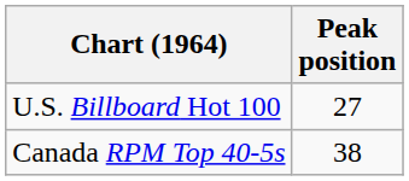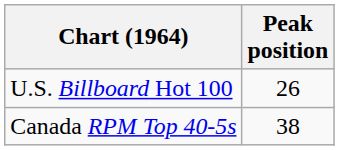U.S. Billboard Hot 100 | Peak position: 27 -> 26
